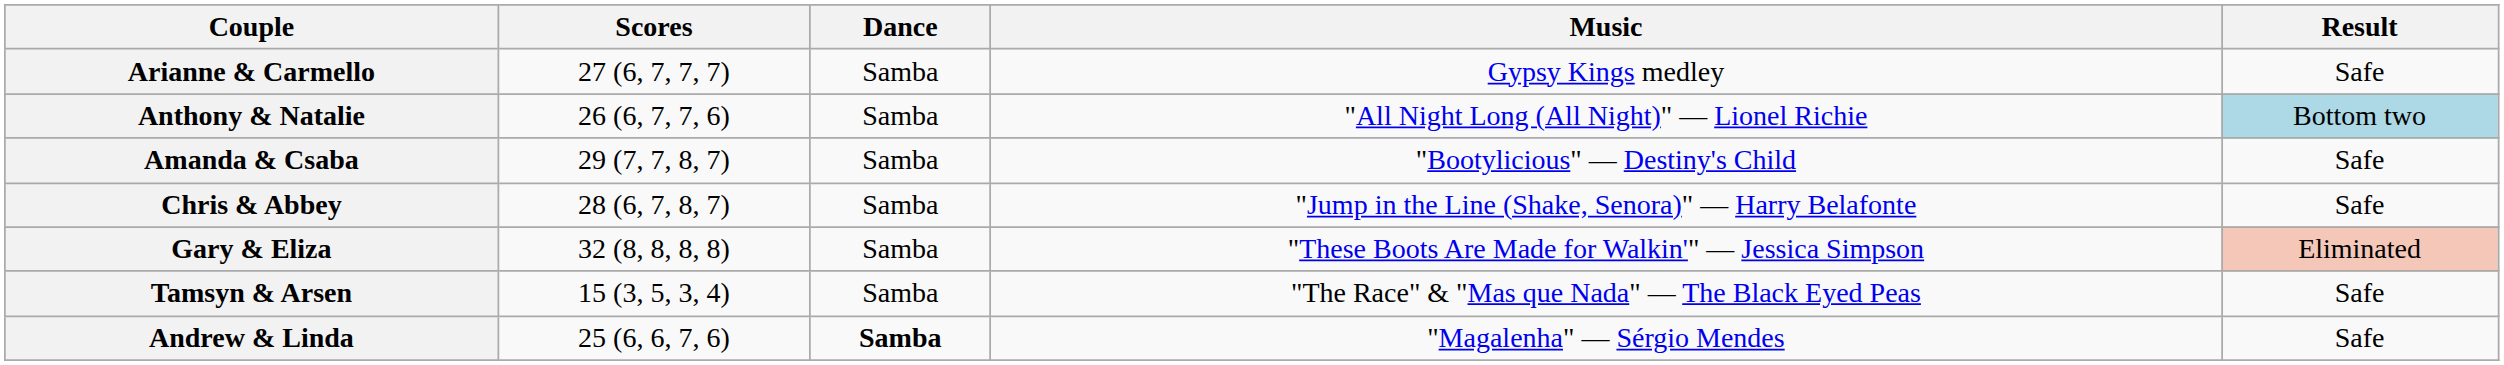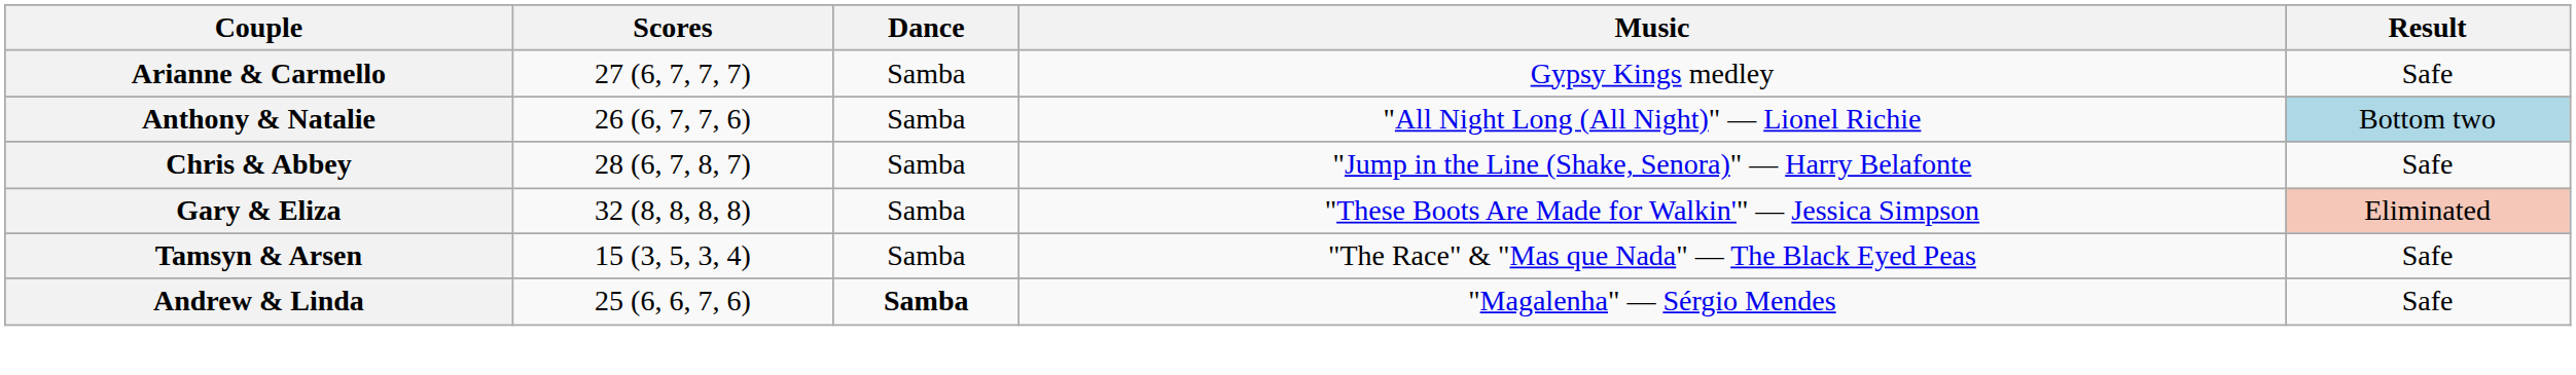- row: Amanda & Csaba | 29 (7, 7, 8, 7) | Samba | "Bootylicious" — Destiny's Child | Safe
